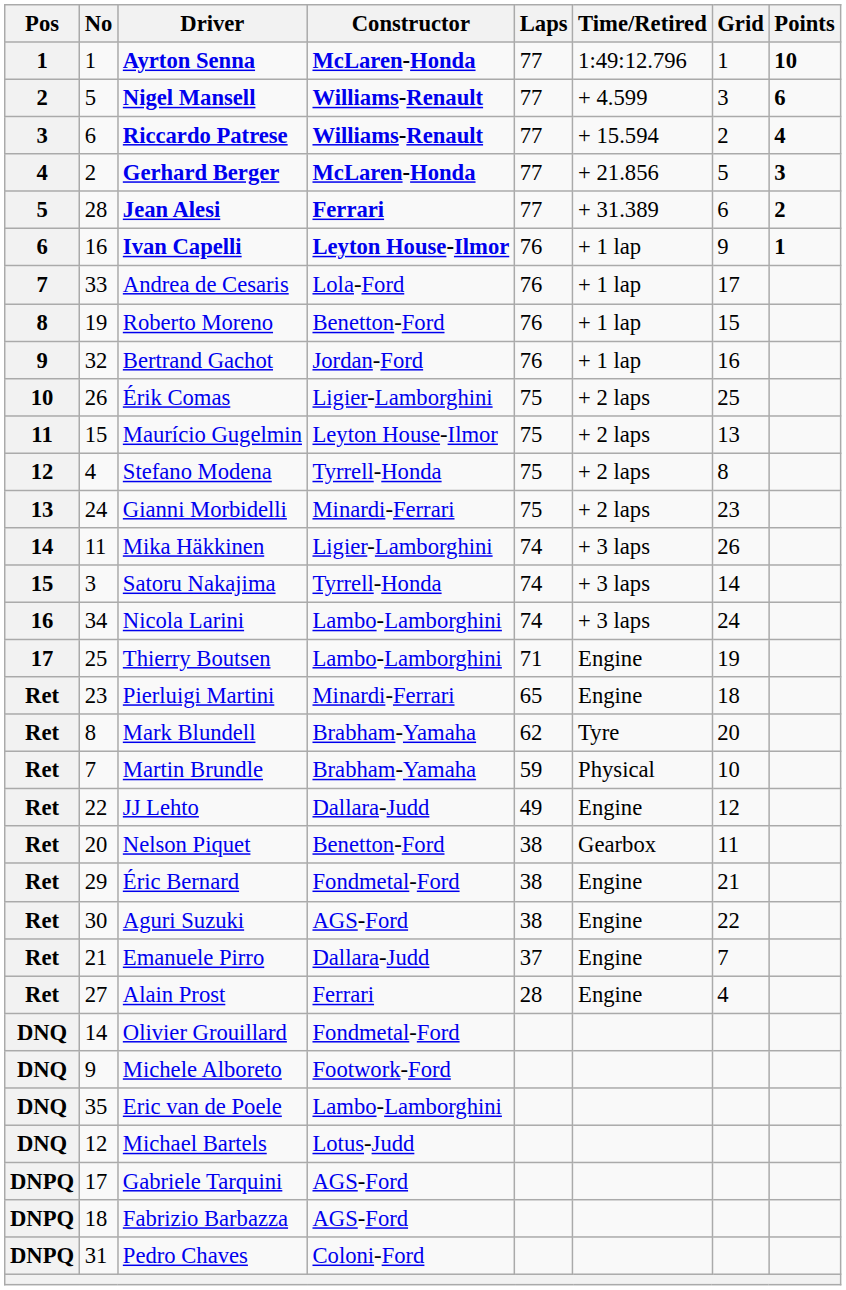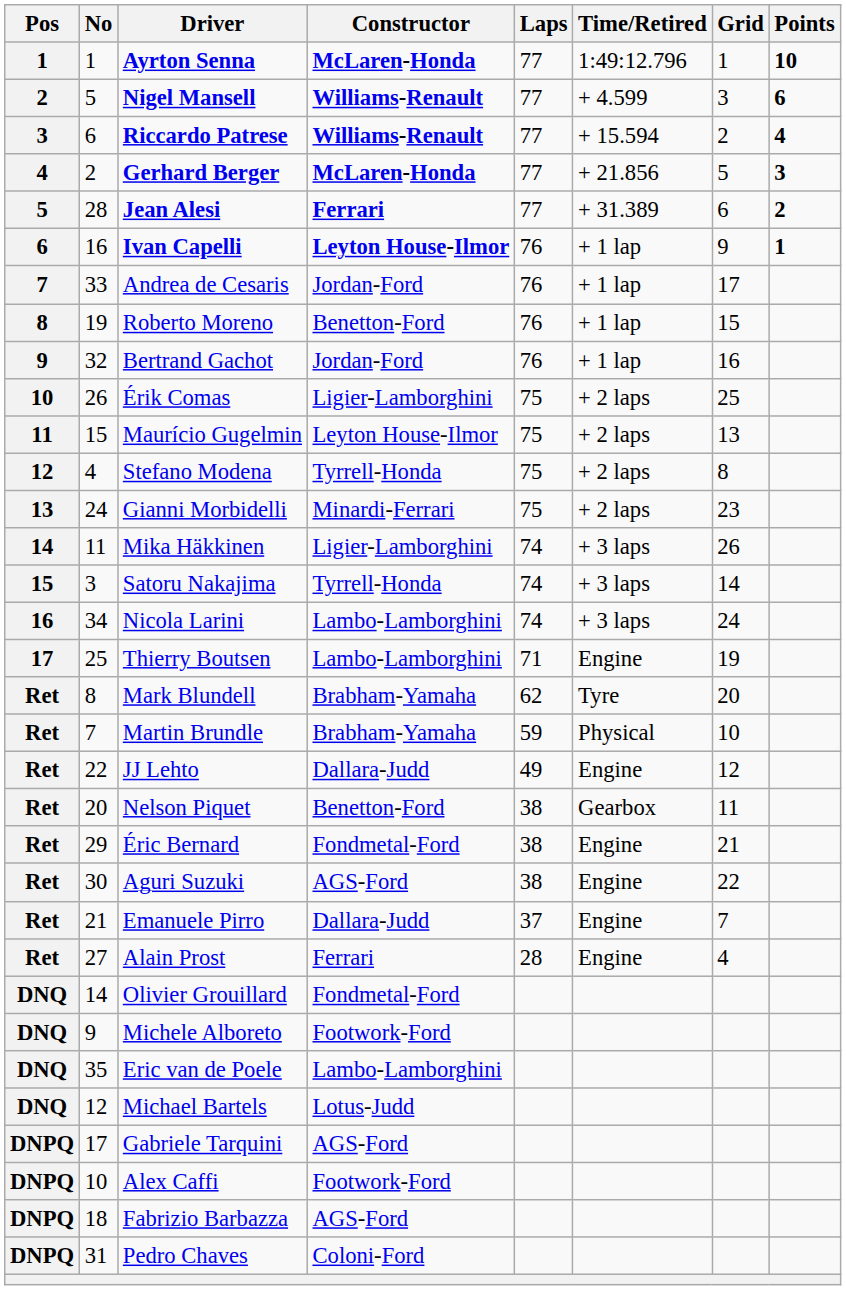Andrea de Cesaris | Constructor: Lola-Ford -> Jordan-Ford
- row: Ret | 23 | Pierluigi Martini | Minardi-Ferrari | 65 | Engine | 18
+ row: DNPQ | 10 | Alex Caffi | Footwork-Ford
